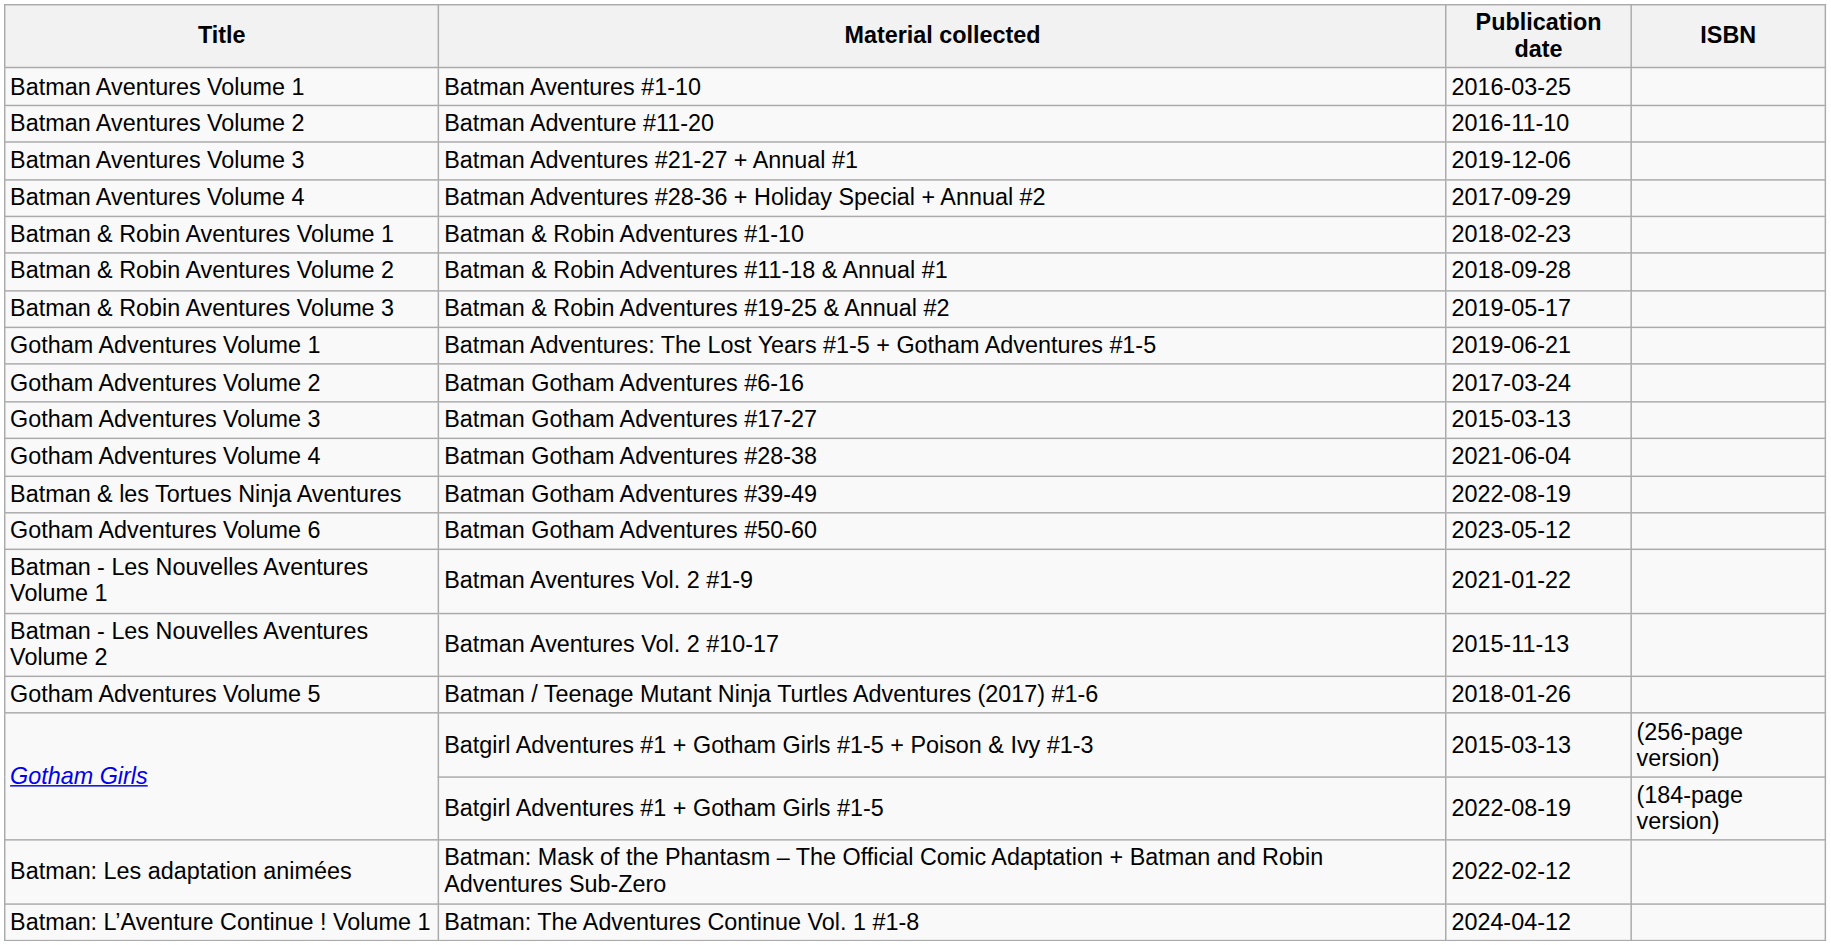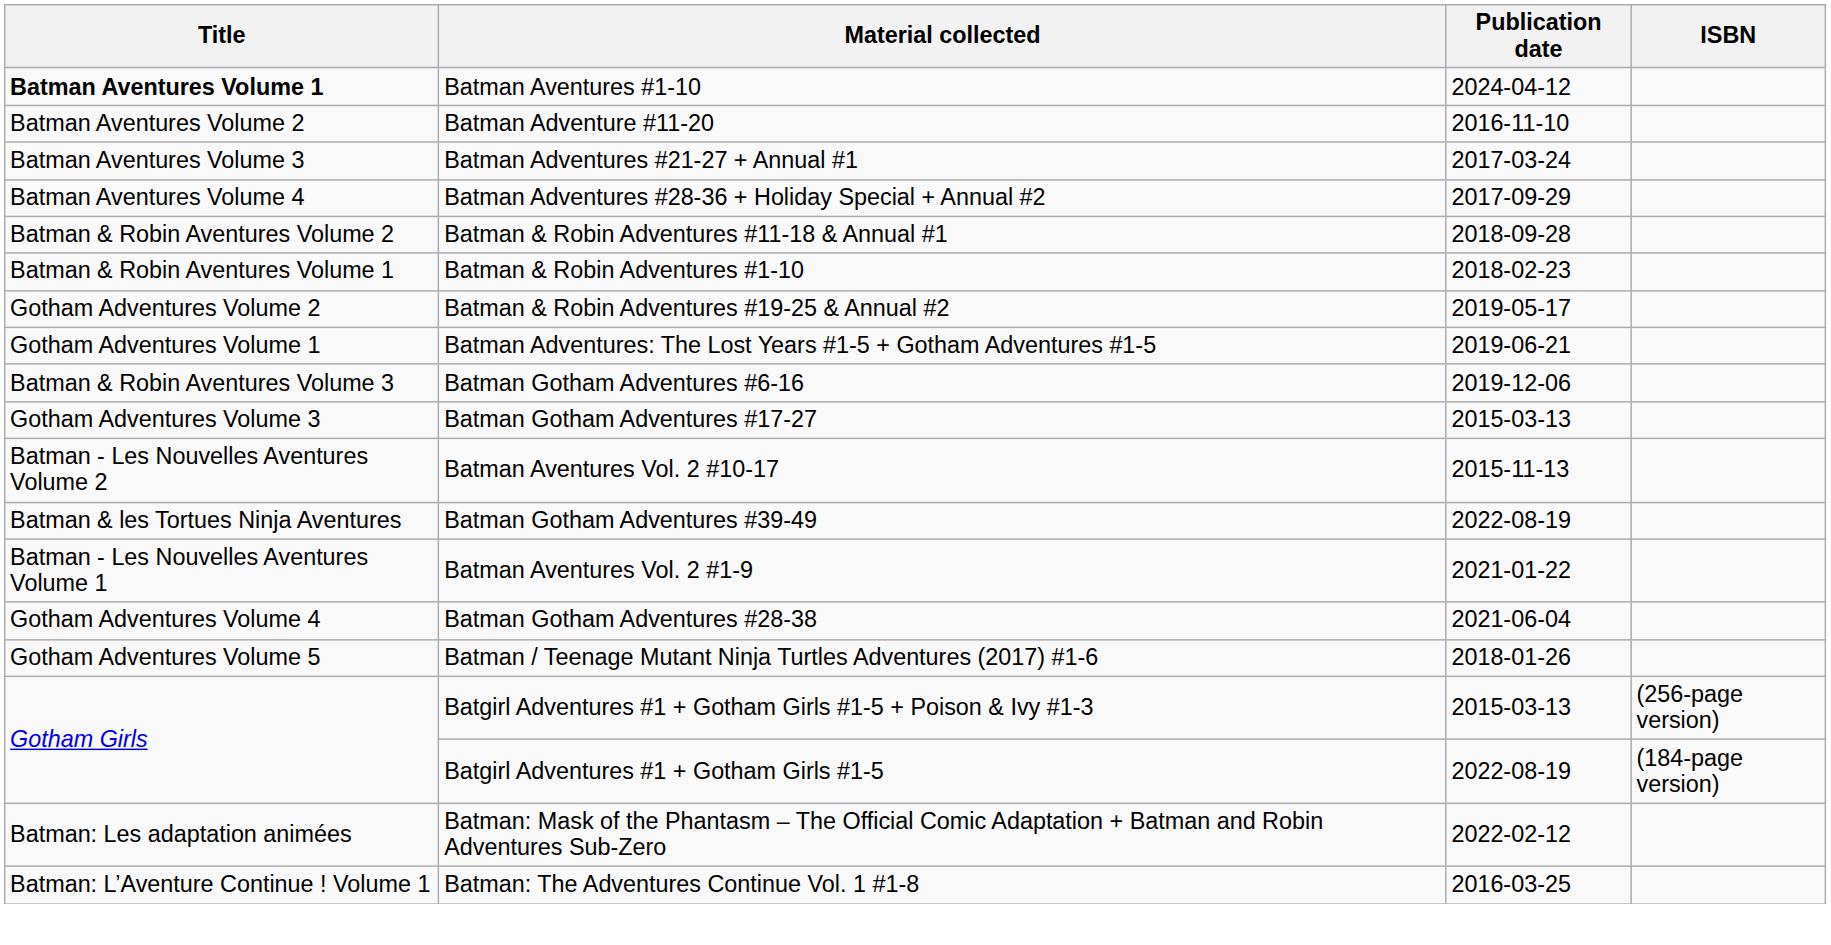Batman Aventures #1-10 | Title: normal -> bold
Batman Aventures #1-10 | Publication date: 2016-03-25 -> 2024-04-12
Batman Adventures #21-27 + Annual #1 | Publication date: 2019-12-06 -> 2017-03-24
rows swapped: Batman & Robin Adventures #1-10 <-> Batman & Robin Adventures #11-18 & Annual #1
Batman & Robin Adventures #19-25 & Annual #2 | Title: Batman & Robin Aventures Volume 3 -> Gotham Adventures Volume 2
Batman Gotham Adventures #6-16 | Title: Gotham Adventures Volume 2 -> Batman & Robin Aventures Volume 3
Batman Gotham Adventures #6-16 | Publication date: 2017-03-24 -> 2019-12-06
rows swapped: Batman Gotham Adventures #28-38 <-> Batman Aventures Vol. 2 #10-17
- row: Gotham Adventures Volume 6 | Batman Gotham Adventures #50-60 | 2023-05-12
Batman: The Adventures Continue Vol. 1 #1-8 | Publication date: 2024-04-12 -> 2016-03-25
